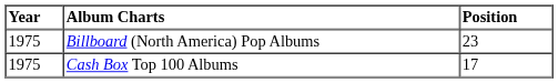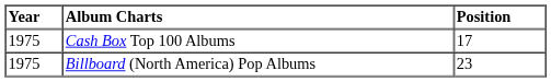rows swapped: Billboard (North America) Pop Albums <-> Cash Box Top 100 Albums
